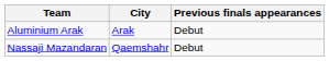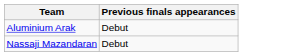- column: City | Arak | Qaemshahr
